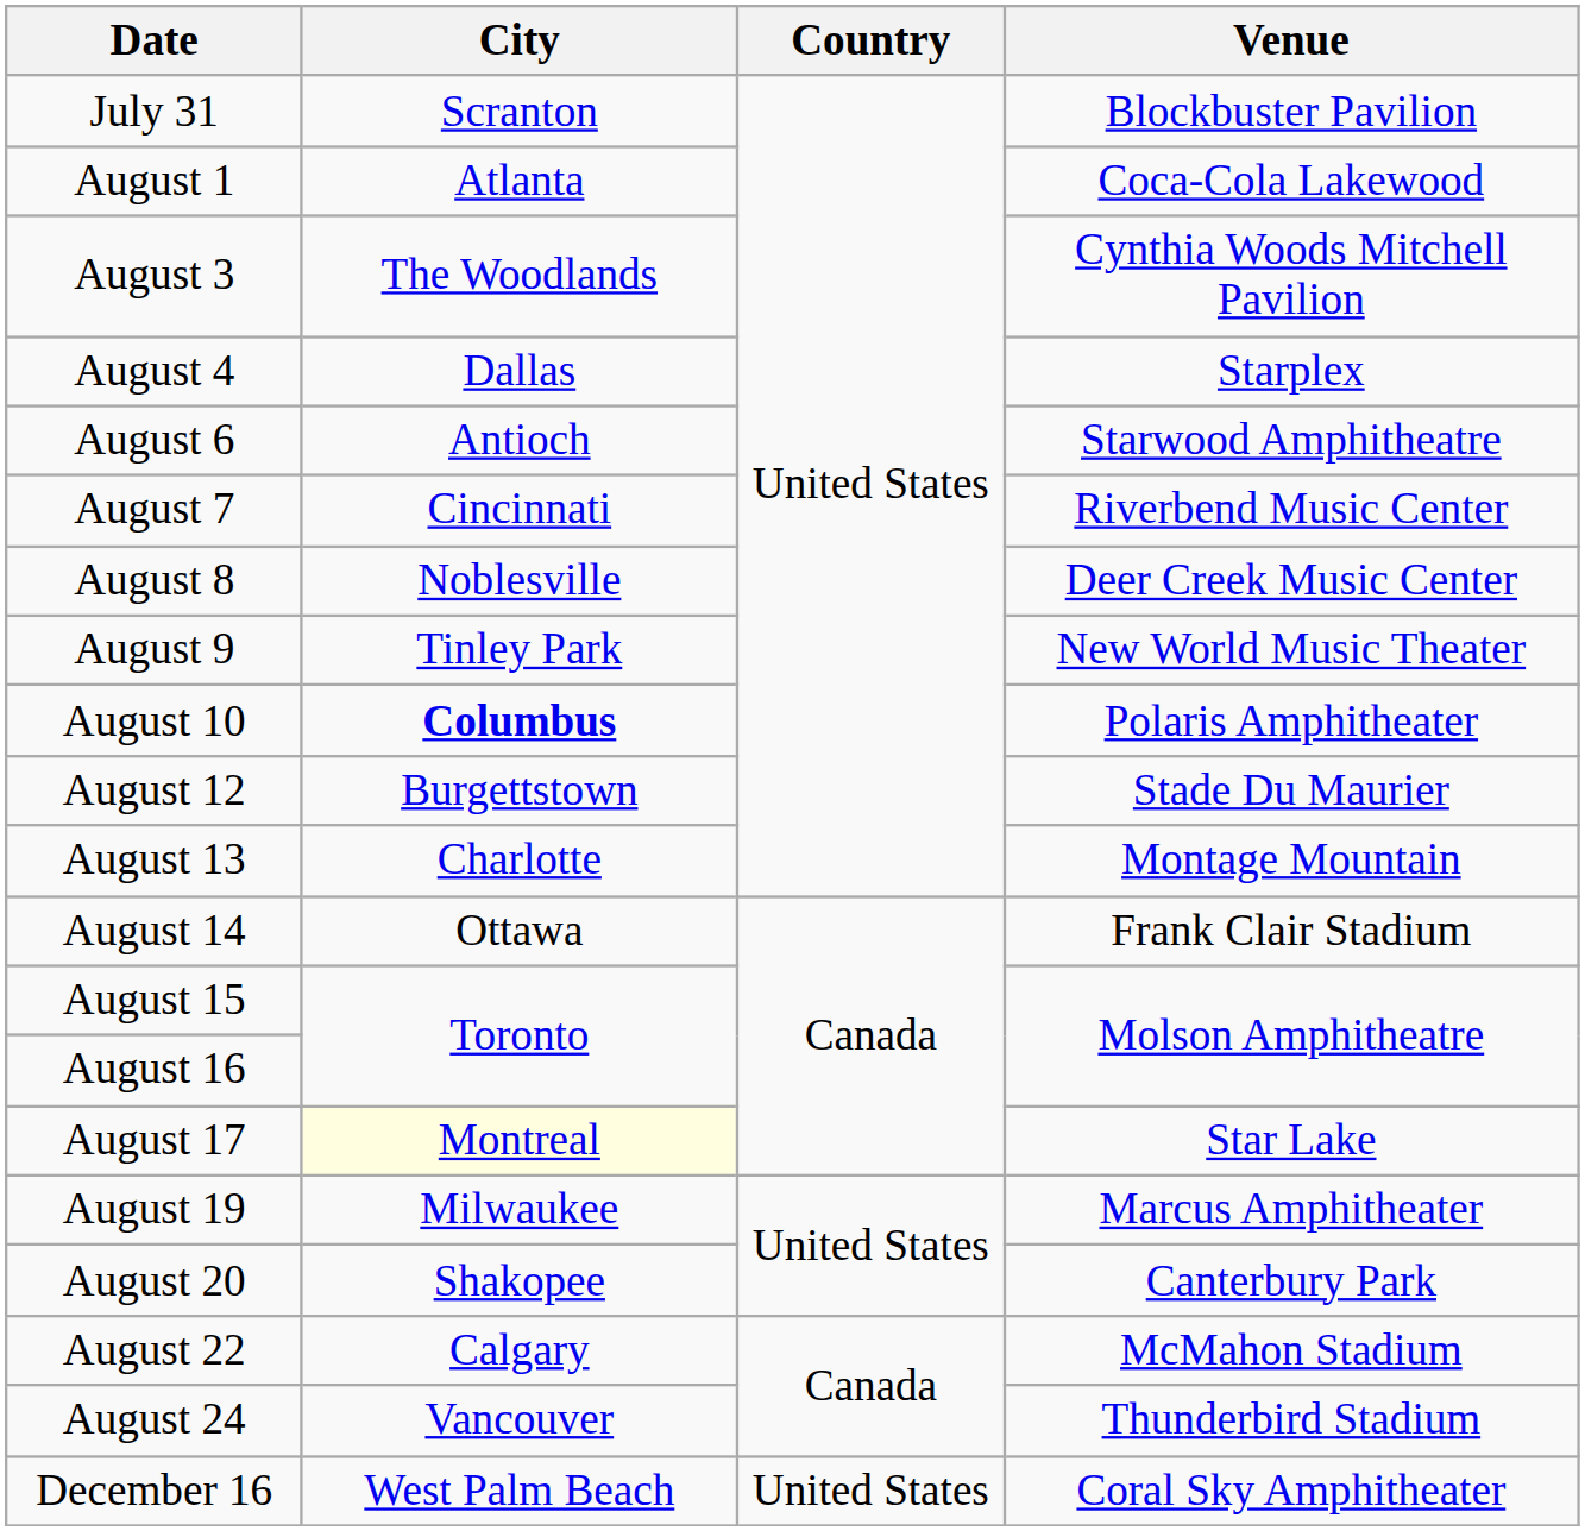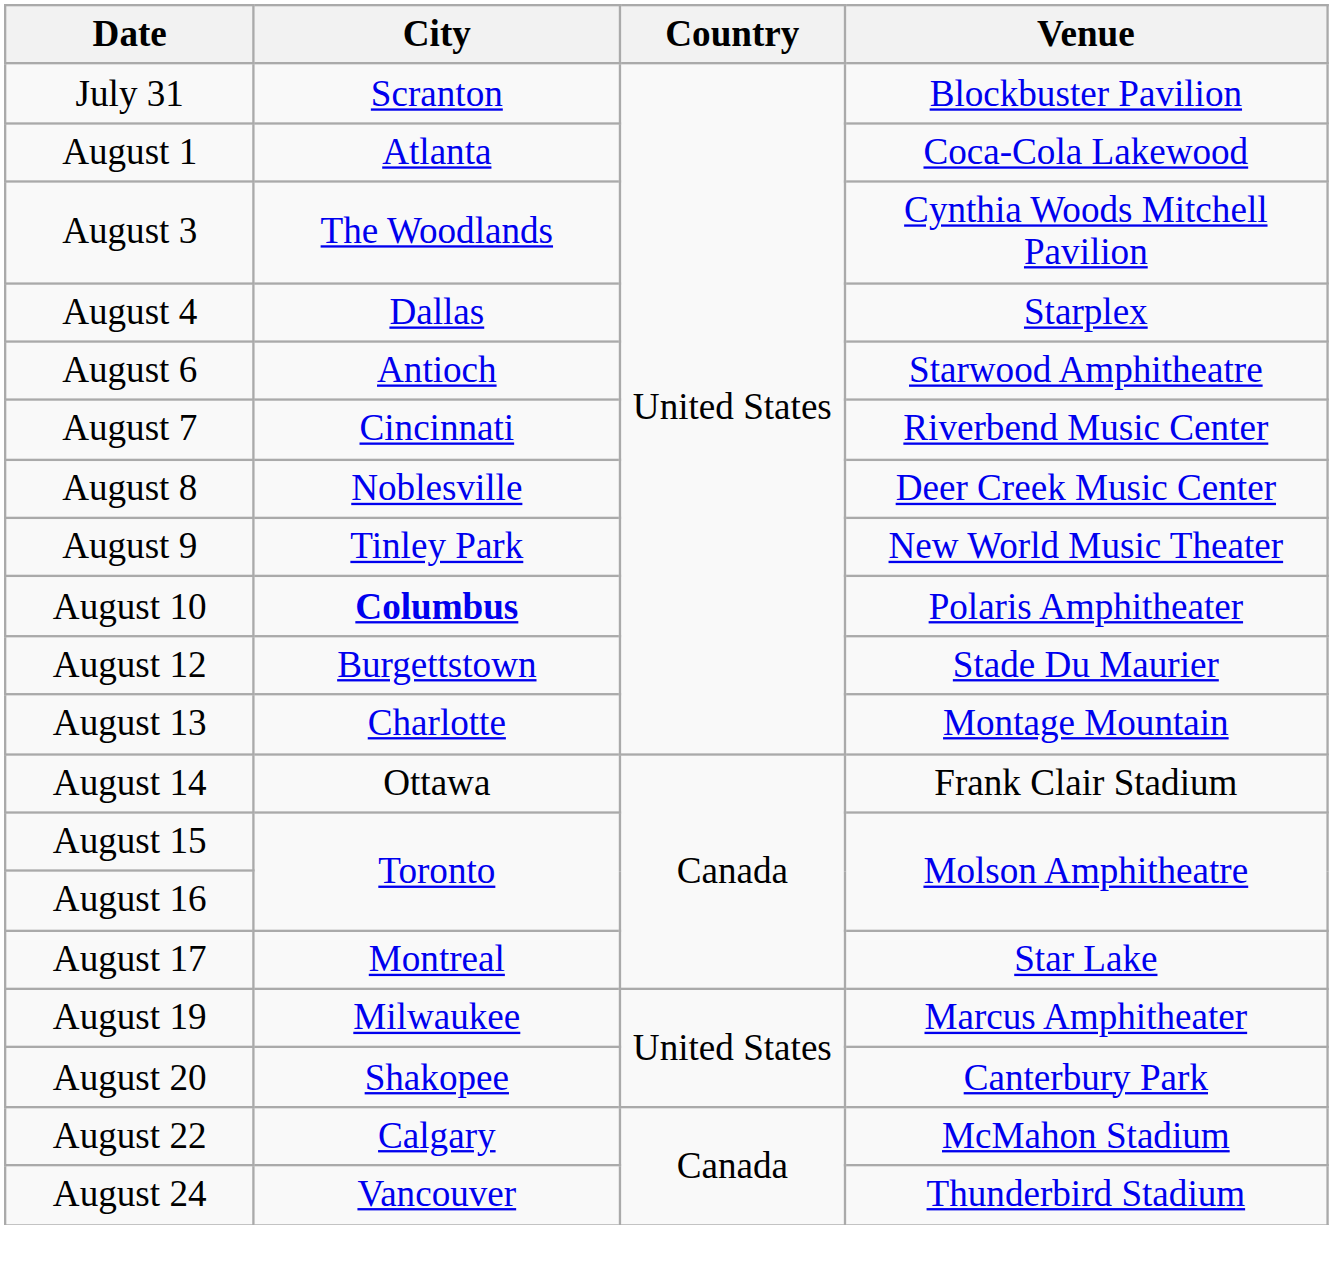August 17 | City: lightyellow background -> no background
- row: December 16 | West Palm Beach | United States | Coral Sky Amphitheater
